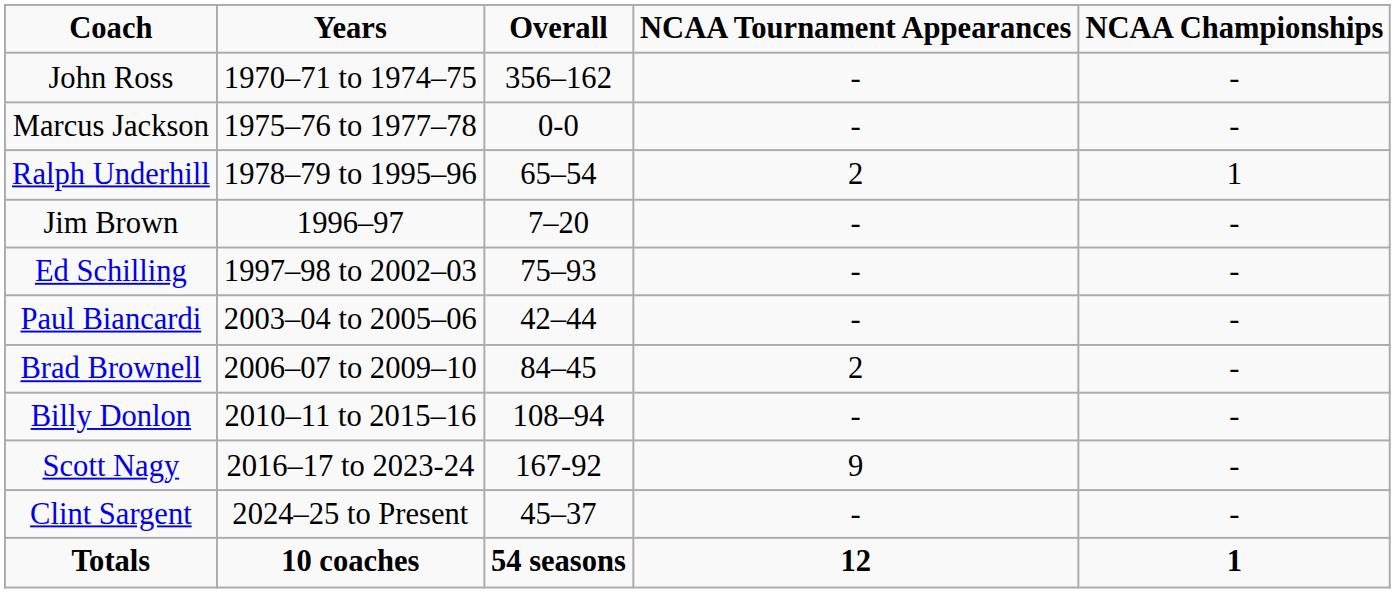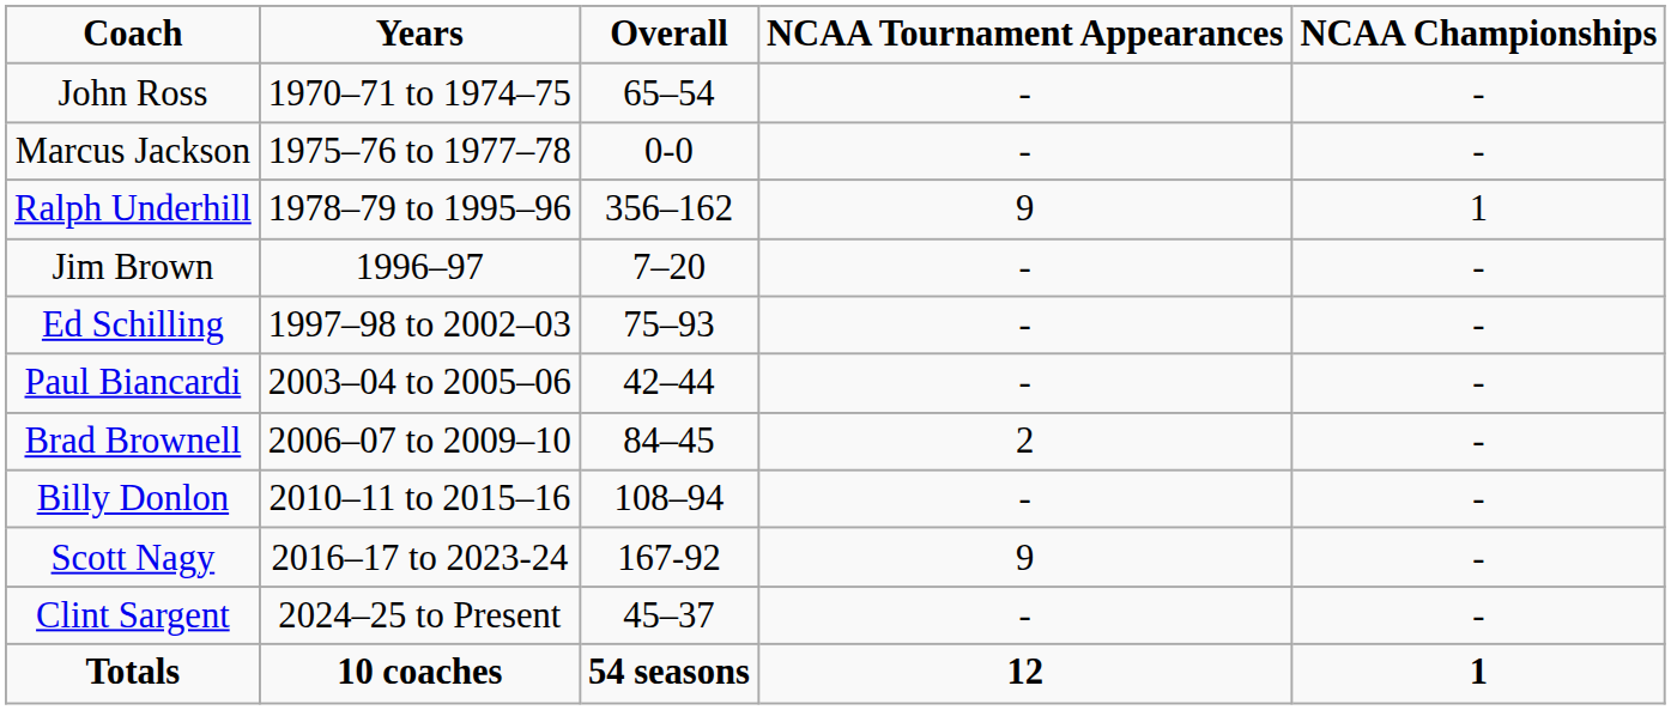John Ross | Overall: 356–162 -> 65–54
Ralph Underhill | Overall: 65–54 -> 356–162
Ralph Underhill | NCAA Tournament Appearances: 2 -> 9
